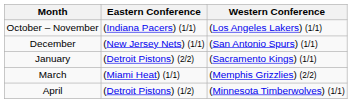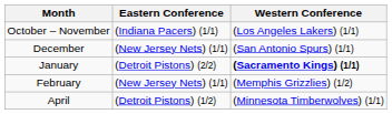January | Western Conference: normal -> bold
+ row: February | (New Jersey Nets) (1/1) | (Memphis Grizzlies) (1/2)
- row: March | (Miami Heat) (1/1) | (Memphis Grizzlies) (2/2)
